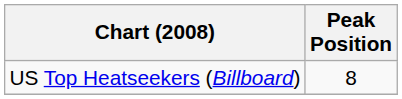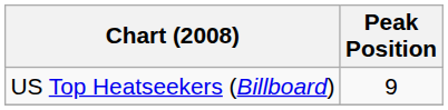US Top Heatseekers (Billboard) | Peak Position: 8 -> 9
